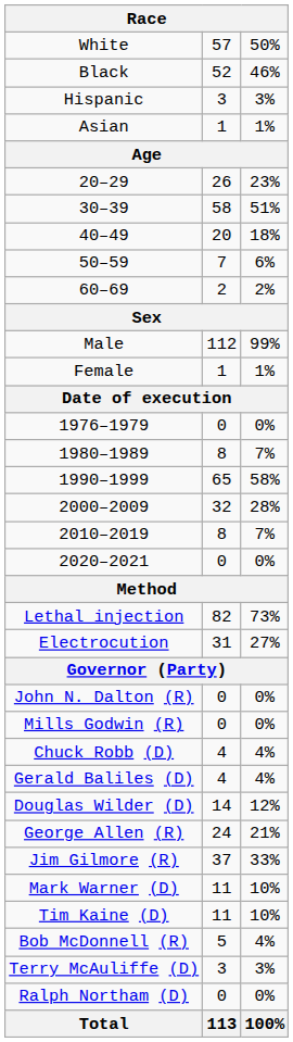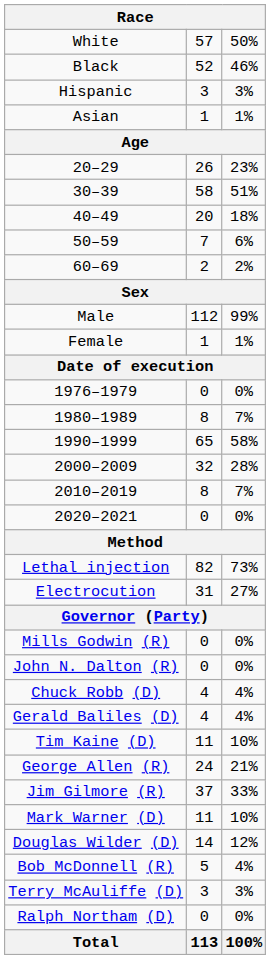rows swapped: Mills Godwin (R) <-> John N. Dalton (R)
rows swapped: Douglas Wilder (D) <-> Tim Kaine (D)
